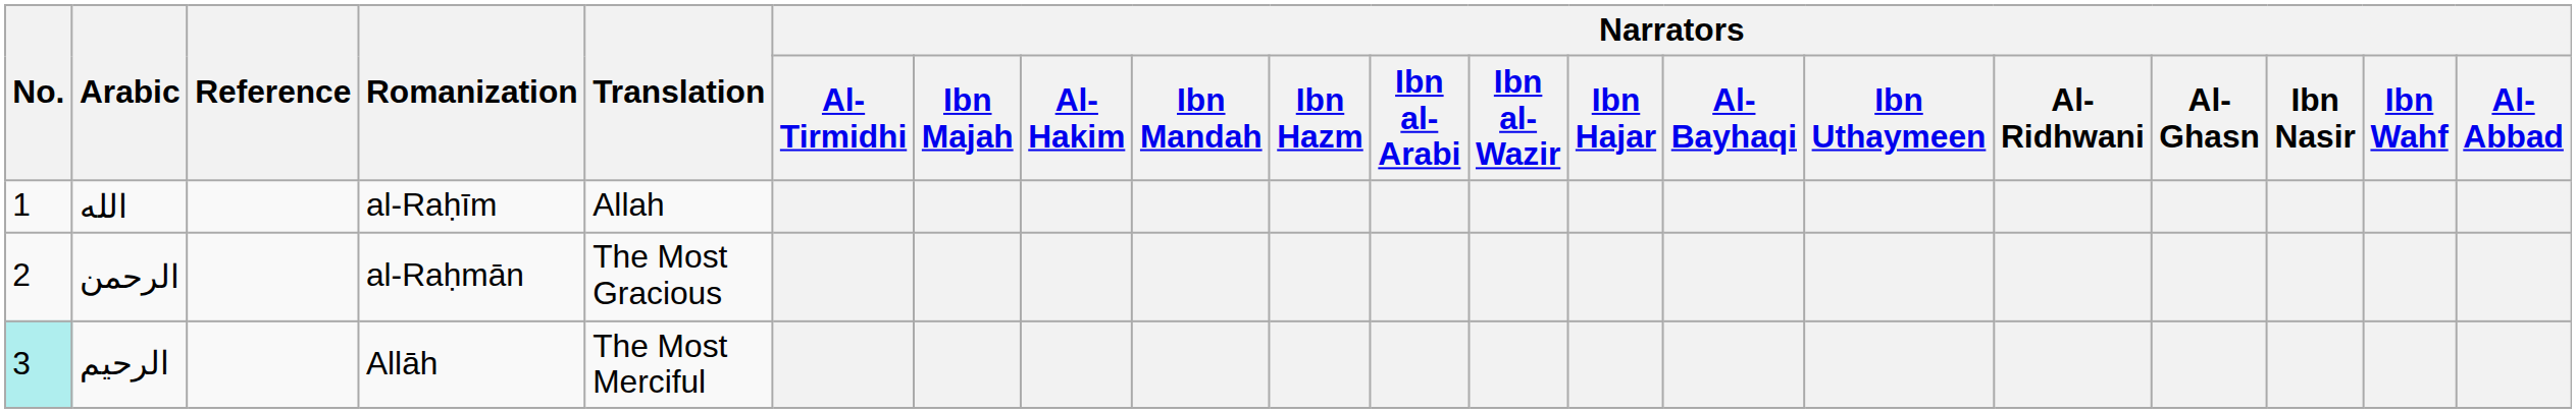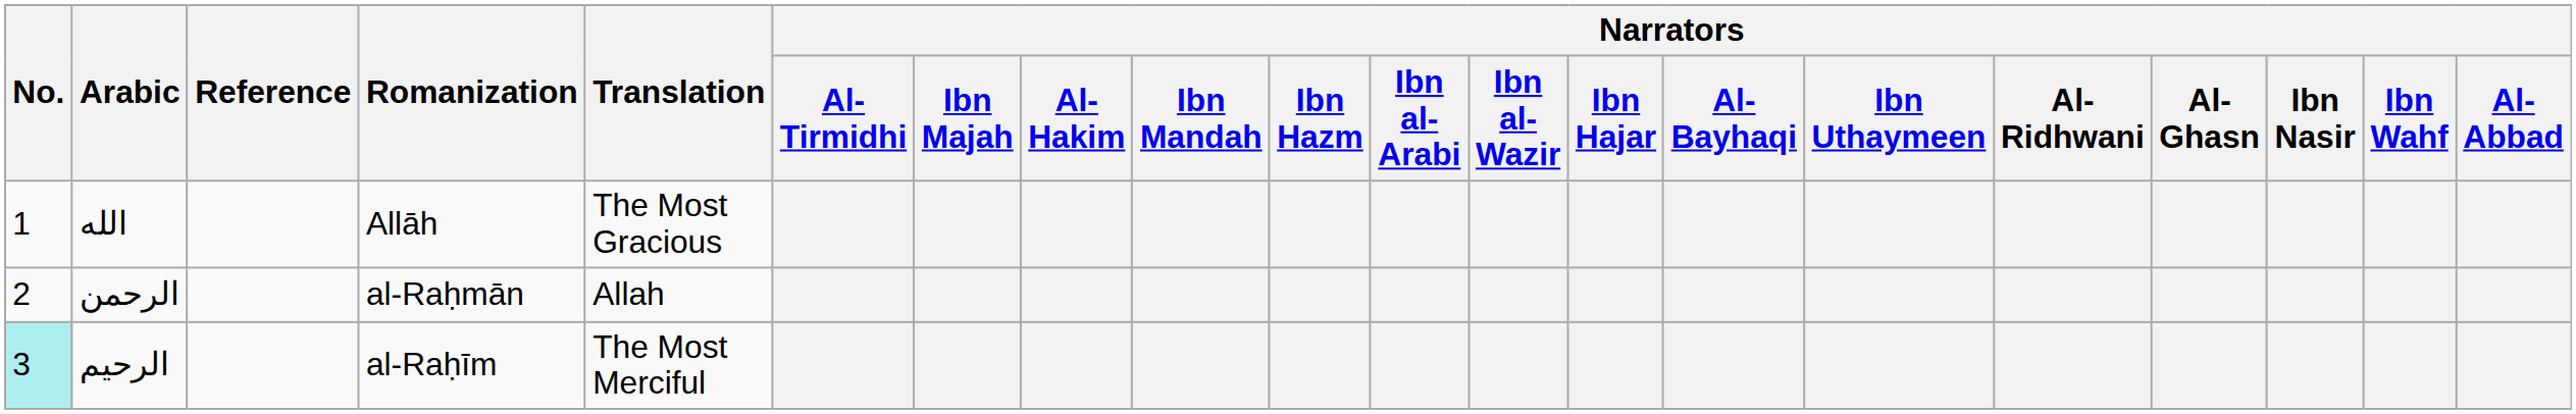الله | Romanization: al-Raḥīm -> Allāh
الله | Translation: Allah -> The Most Gracious
الرحمن | Translation: The Most Gracious -> Allah
الرحيم | Romanization: Allāh -> al-Raḥīm
